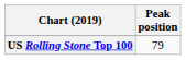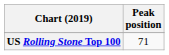US Rolling Stone Top 100 | Peak position: 79 -> 71
